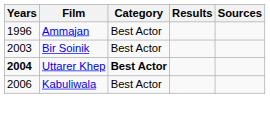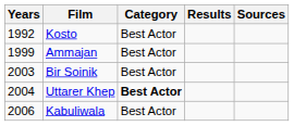+ row: 1992 | Kosto | Best Actor
Ammajan | Years: 1996 -> 1999
Uttarer Khep | Years: bold -> normal
